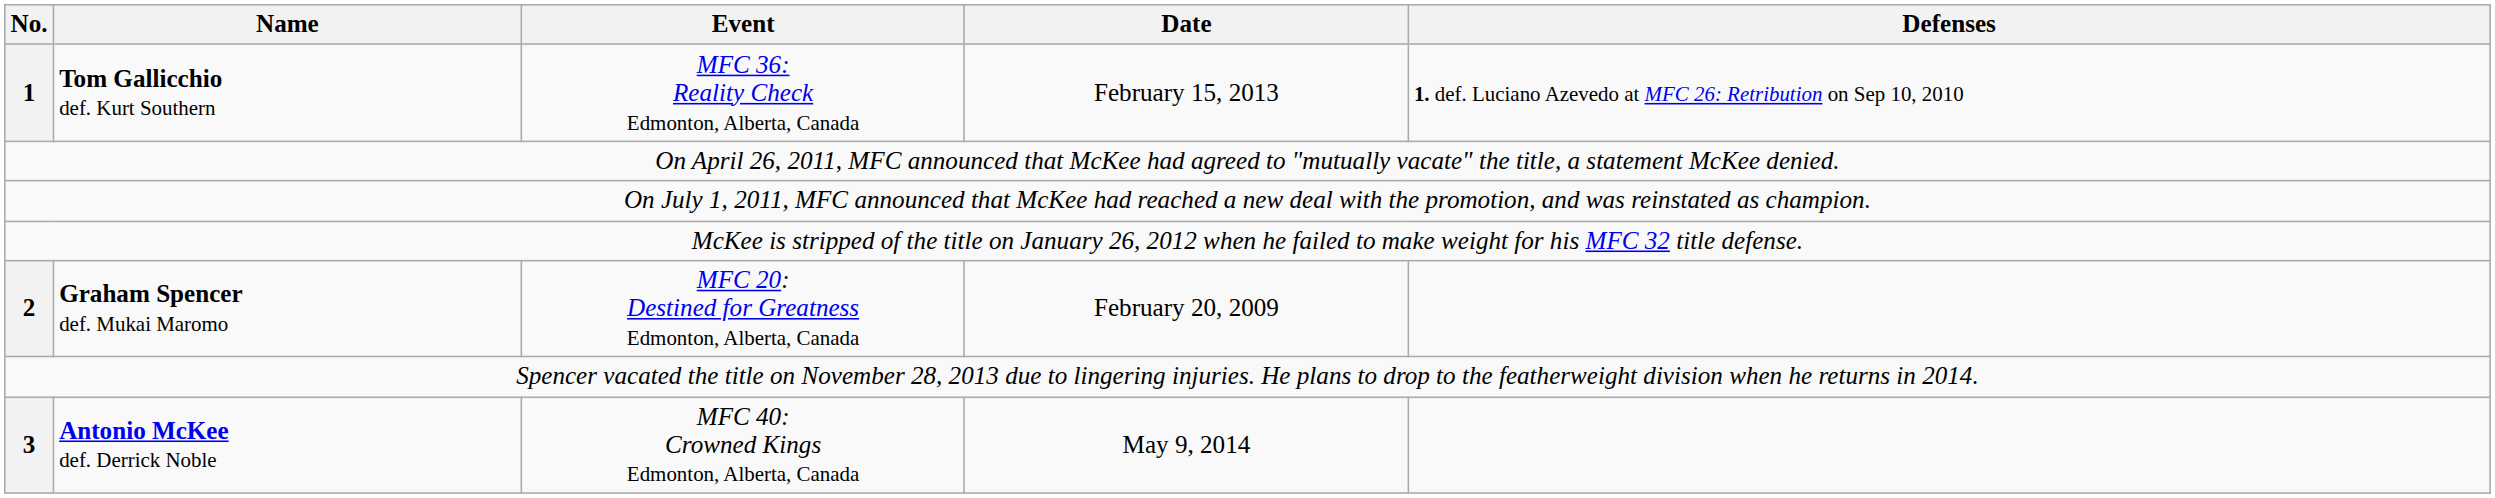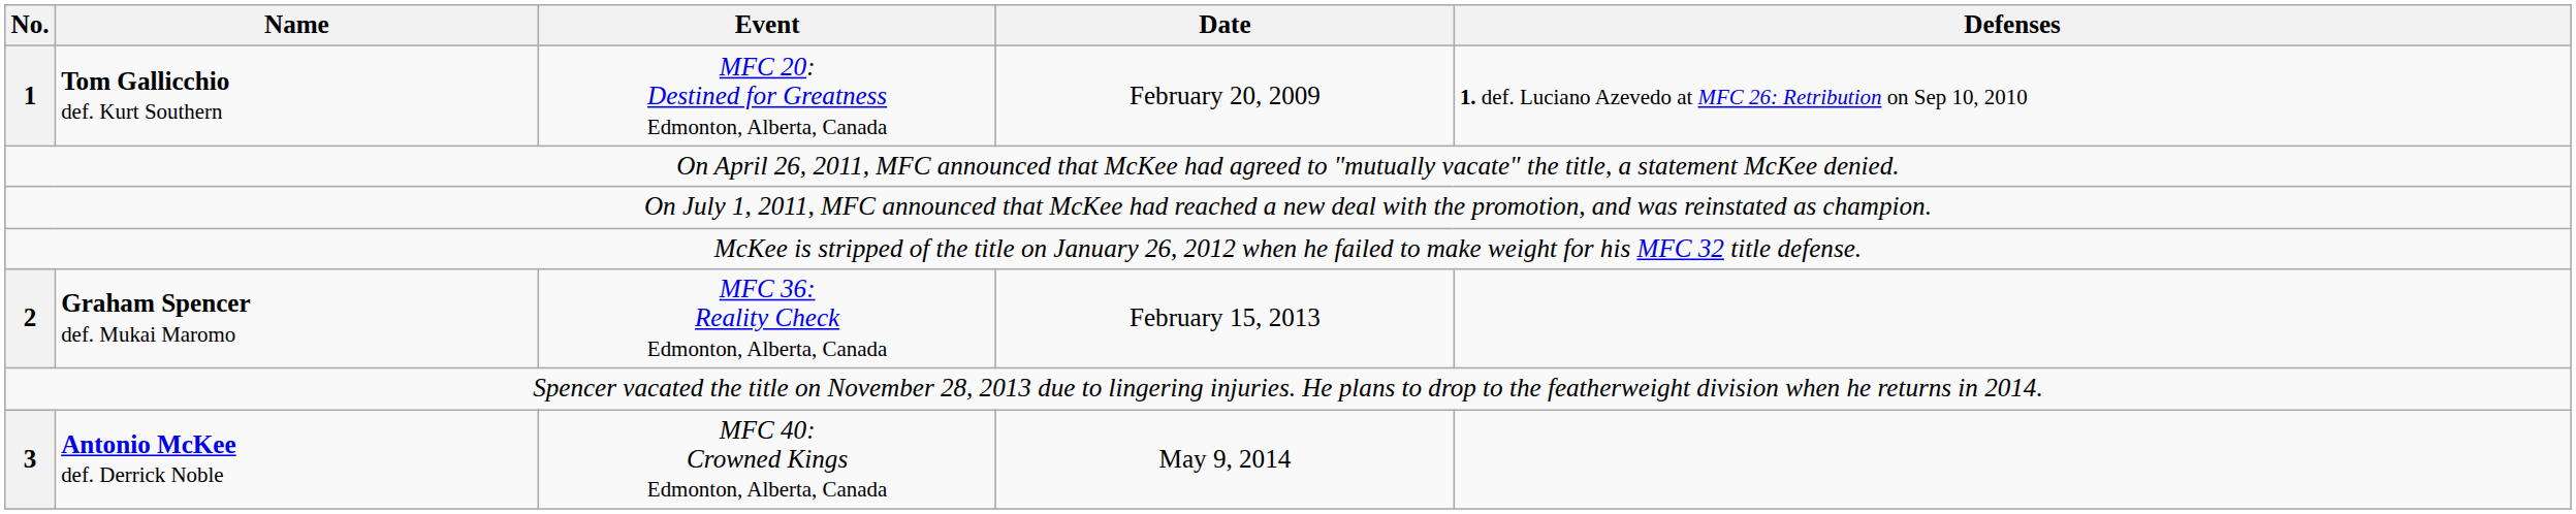1 | Event: MFC 36: Reality Check Edmonton, Alberta, Canada -> MFC 20: Destined for Greatness Edmonton, Alberta, Canada
1 | Date: February 15, 2013 -> February 20, 2009
2 | Event: MFC 20: Destined for Greatness Edmonton, Alberta, Canada -> MFC 36: Reality Check Edmonton, Alberta, Canada
2 | Date: February 20, 2009 -> February 15, 2013
